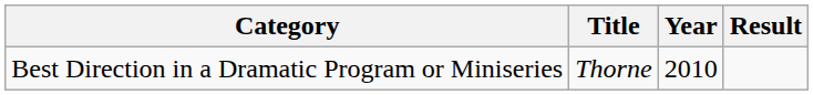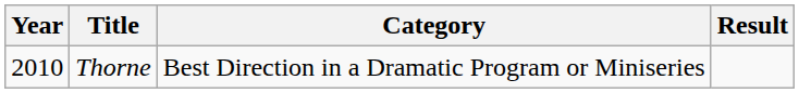columns swapped: Year <-> Category
